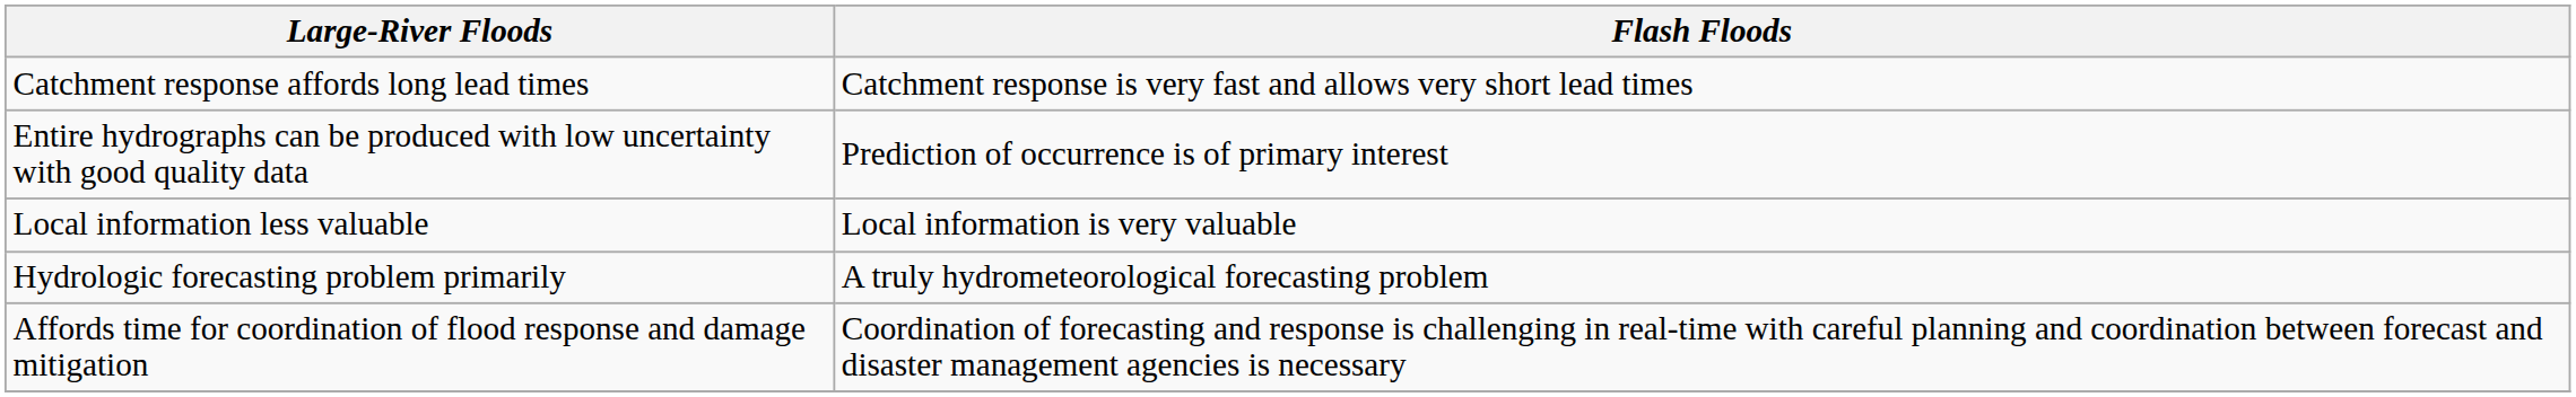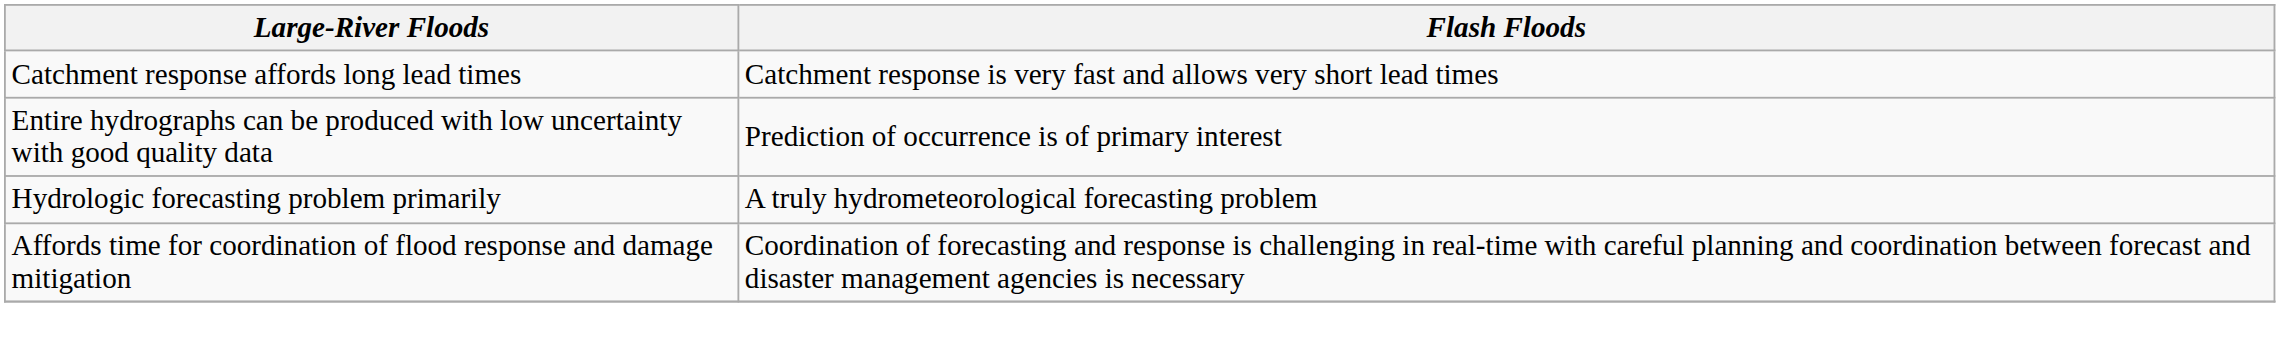- row: Local information less valuable | Local information is very valuable
